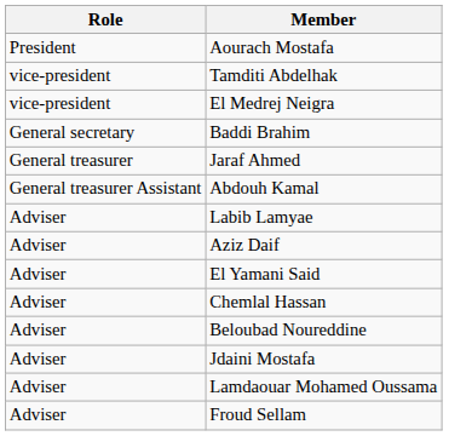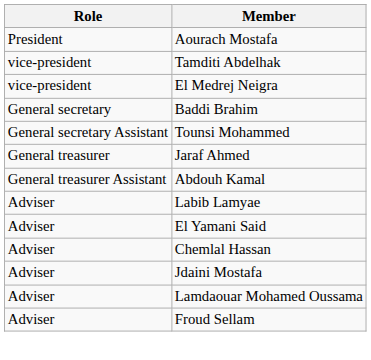+ row: General secretary Assistant | Tounsi Mohammed
- row: Adviser | Aziz Daif
- row: Adviser | Beloubad Noureddine
